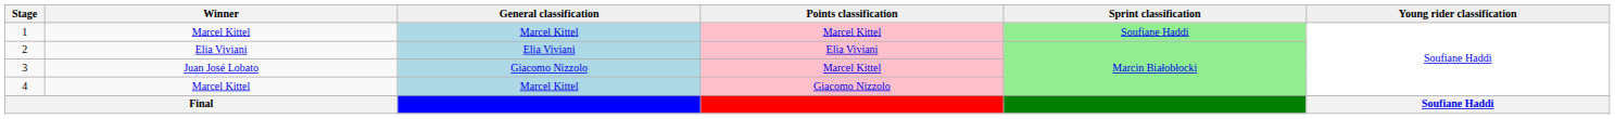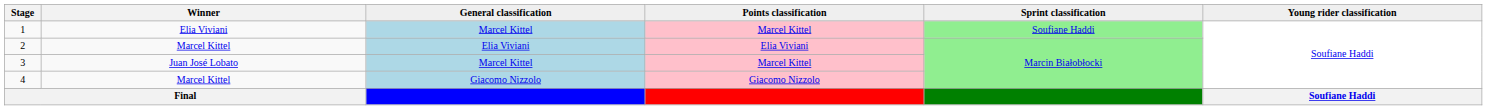1 | Winner: Marcel Kittel -> Elia Viviani
2 | Winner: Elia Viviani -> Marcel Kittel
3 | General classification: Giacomo Nizzolo -> Marcel Kittel
4 | General classification: Marcel Kittel -> Giacomo Nizzolo
